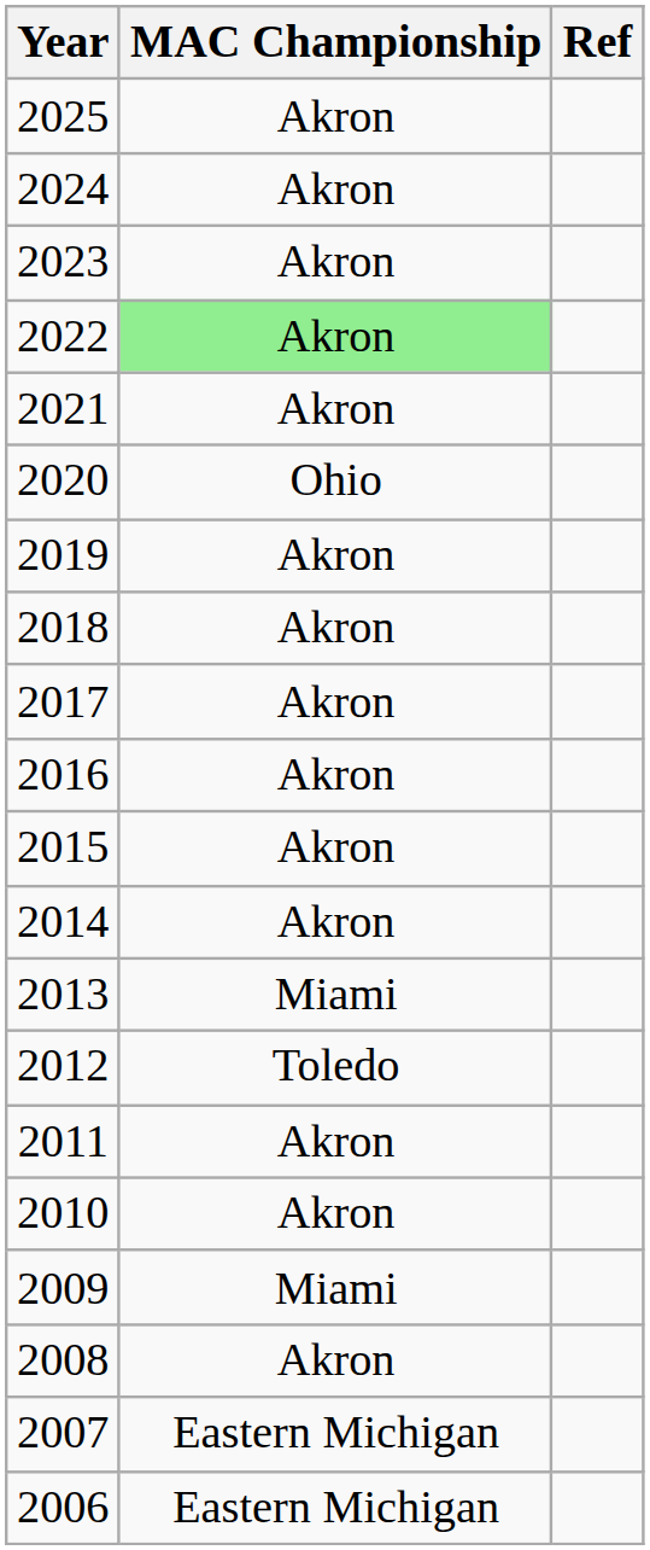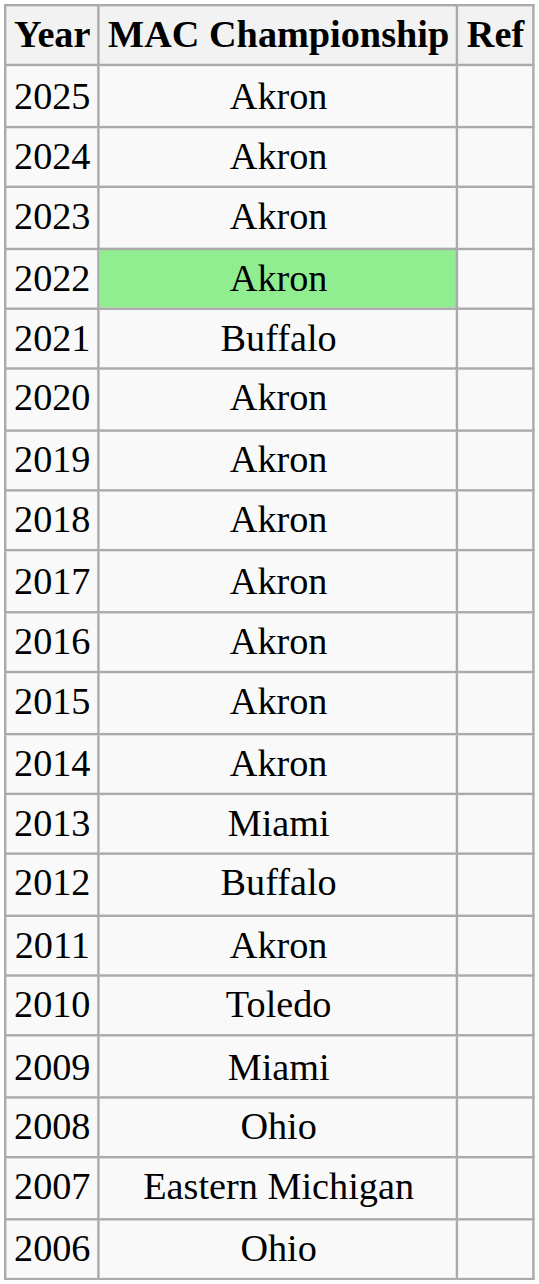2021 | MAC Championship: Akron -> Buffalo
2020 | MAC Championship: Ohio -> Akron
2012 | MAC Championship: Toledo -> Buffalo
2010 | MAC Championship: Akron -> Toledo
2008 | MAC Championship: Akron -> Ohio
2006 | MAC Championship: Eastern Michigan -> Ohio
